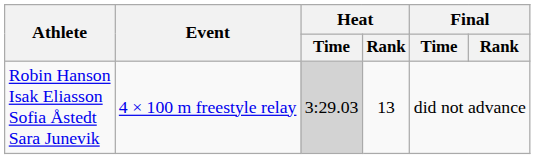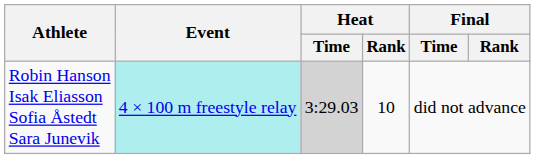Robin Hanson Isak Eliasson Sofia Åstedt Sara Junevik | Event: no background -> paleturquoise background
Robin Hanson Isak Eliasson Sofia Åstedt Sara Junevik | Heat / Rank: 13 -> 10
